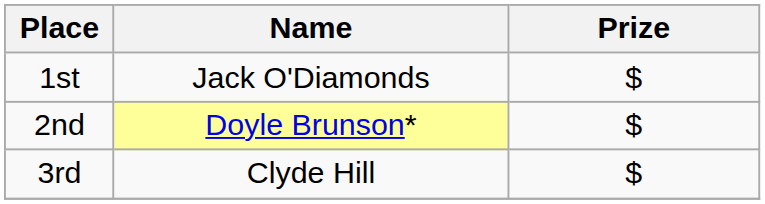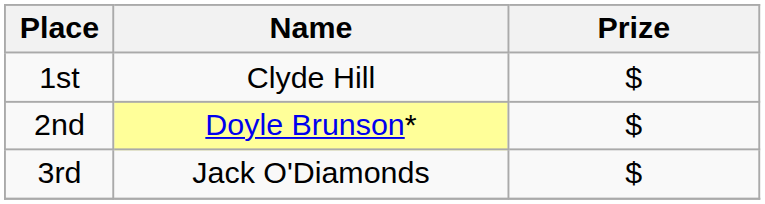1st | Name: Jack O'Diamonds -> Clyde Hill
3rd | Name: Clyde Hill -> Jack O'Diamonds
